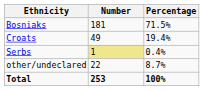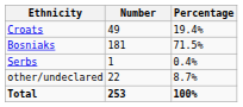rows swapped: Bosniaks <-> Croats
Serbs | Number: khaki background -> no background
